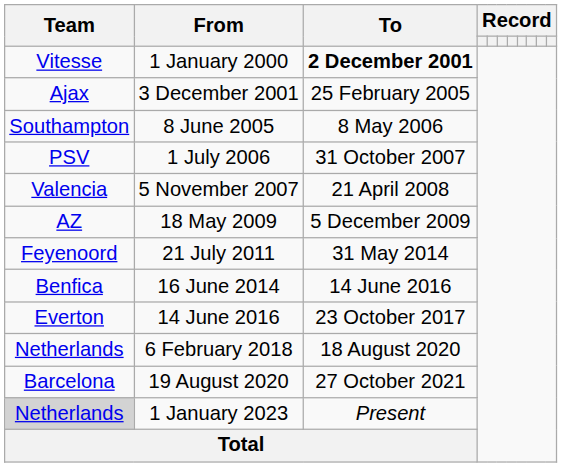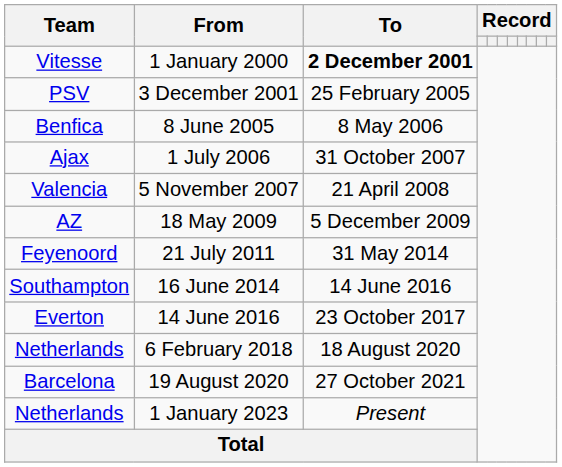3 December 2001 | Team: Ajax -> PSV
8 June 2005 | Team: Southampton -> Benfica
1 July 2006 | Team: PSV -> Ajax
16 June 2014 | Team: Benfica -> Southampton
1 January 2023 | Team: lightgrey background -> no background
